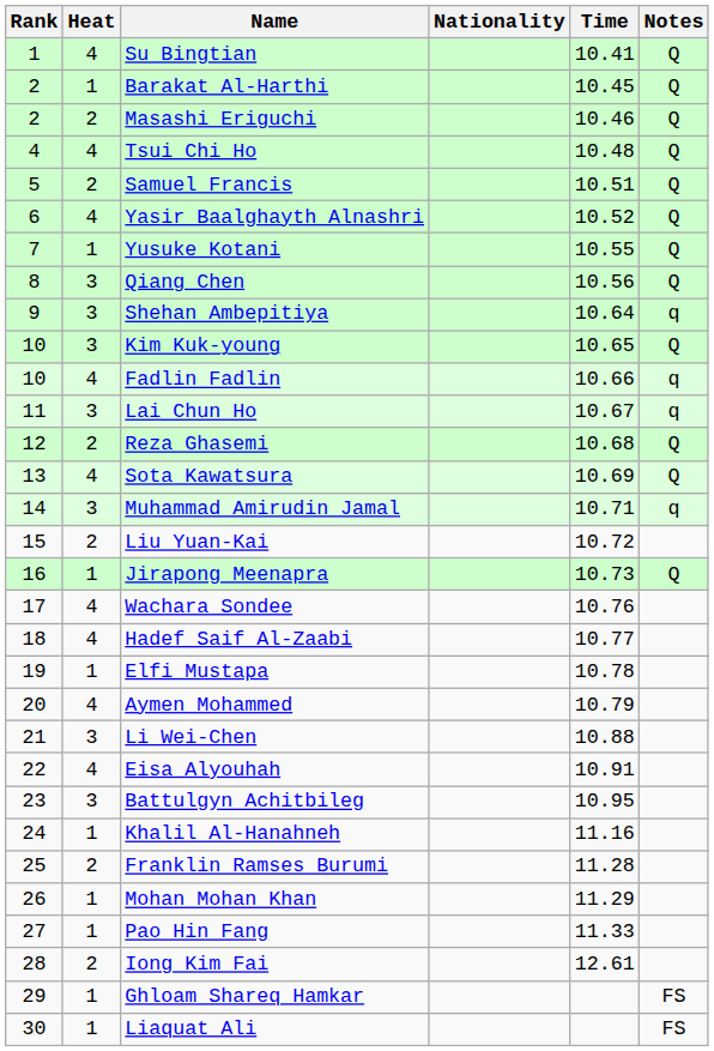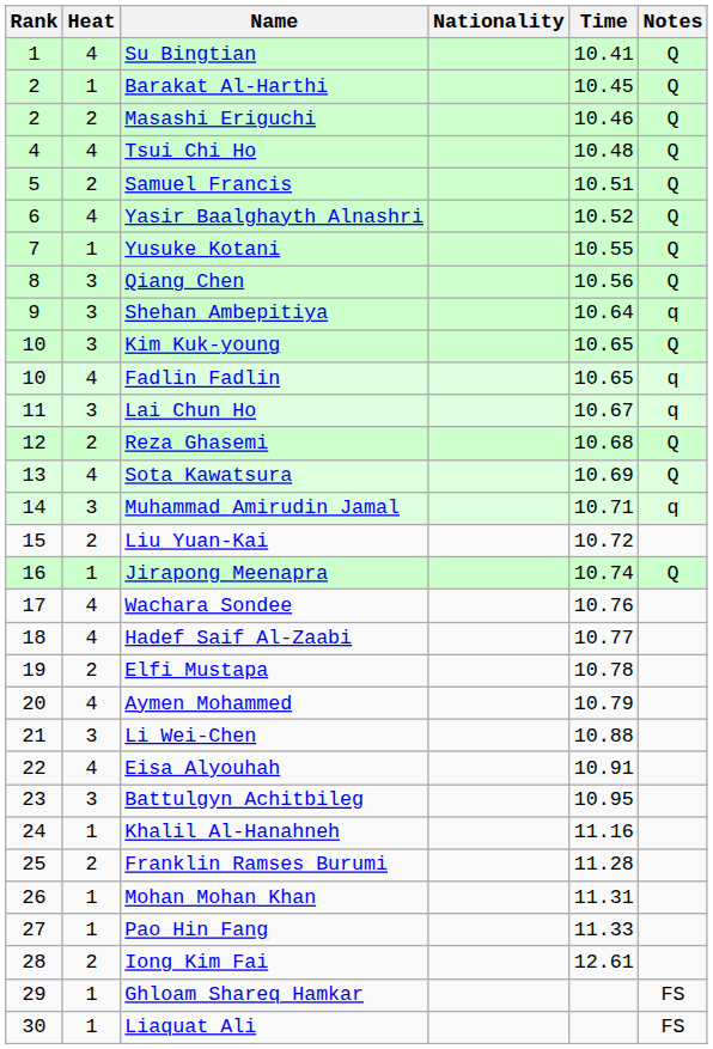Fadlin Fadlin | Time: 10.66 -> 10.65
Jirapong Meenapra | Time: 10.73 -> 10.74
Elfi Mustapa | Heat: 1 -> 2
Mohan Mohan Khan | Time: 11.29 -> 11.31
